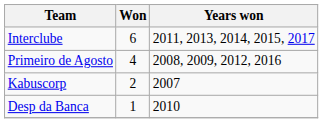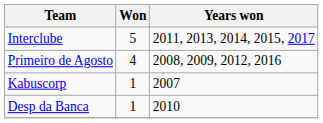Interclube | Won: 6 -> 5
Kabuscorp | Won: 2 -> 1
